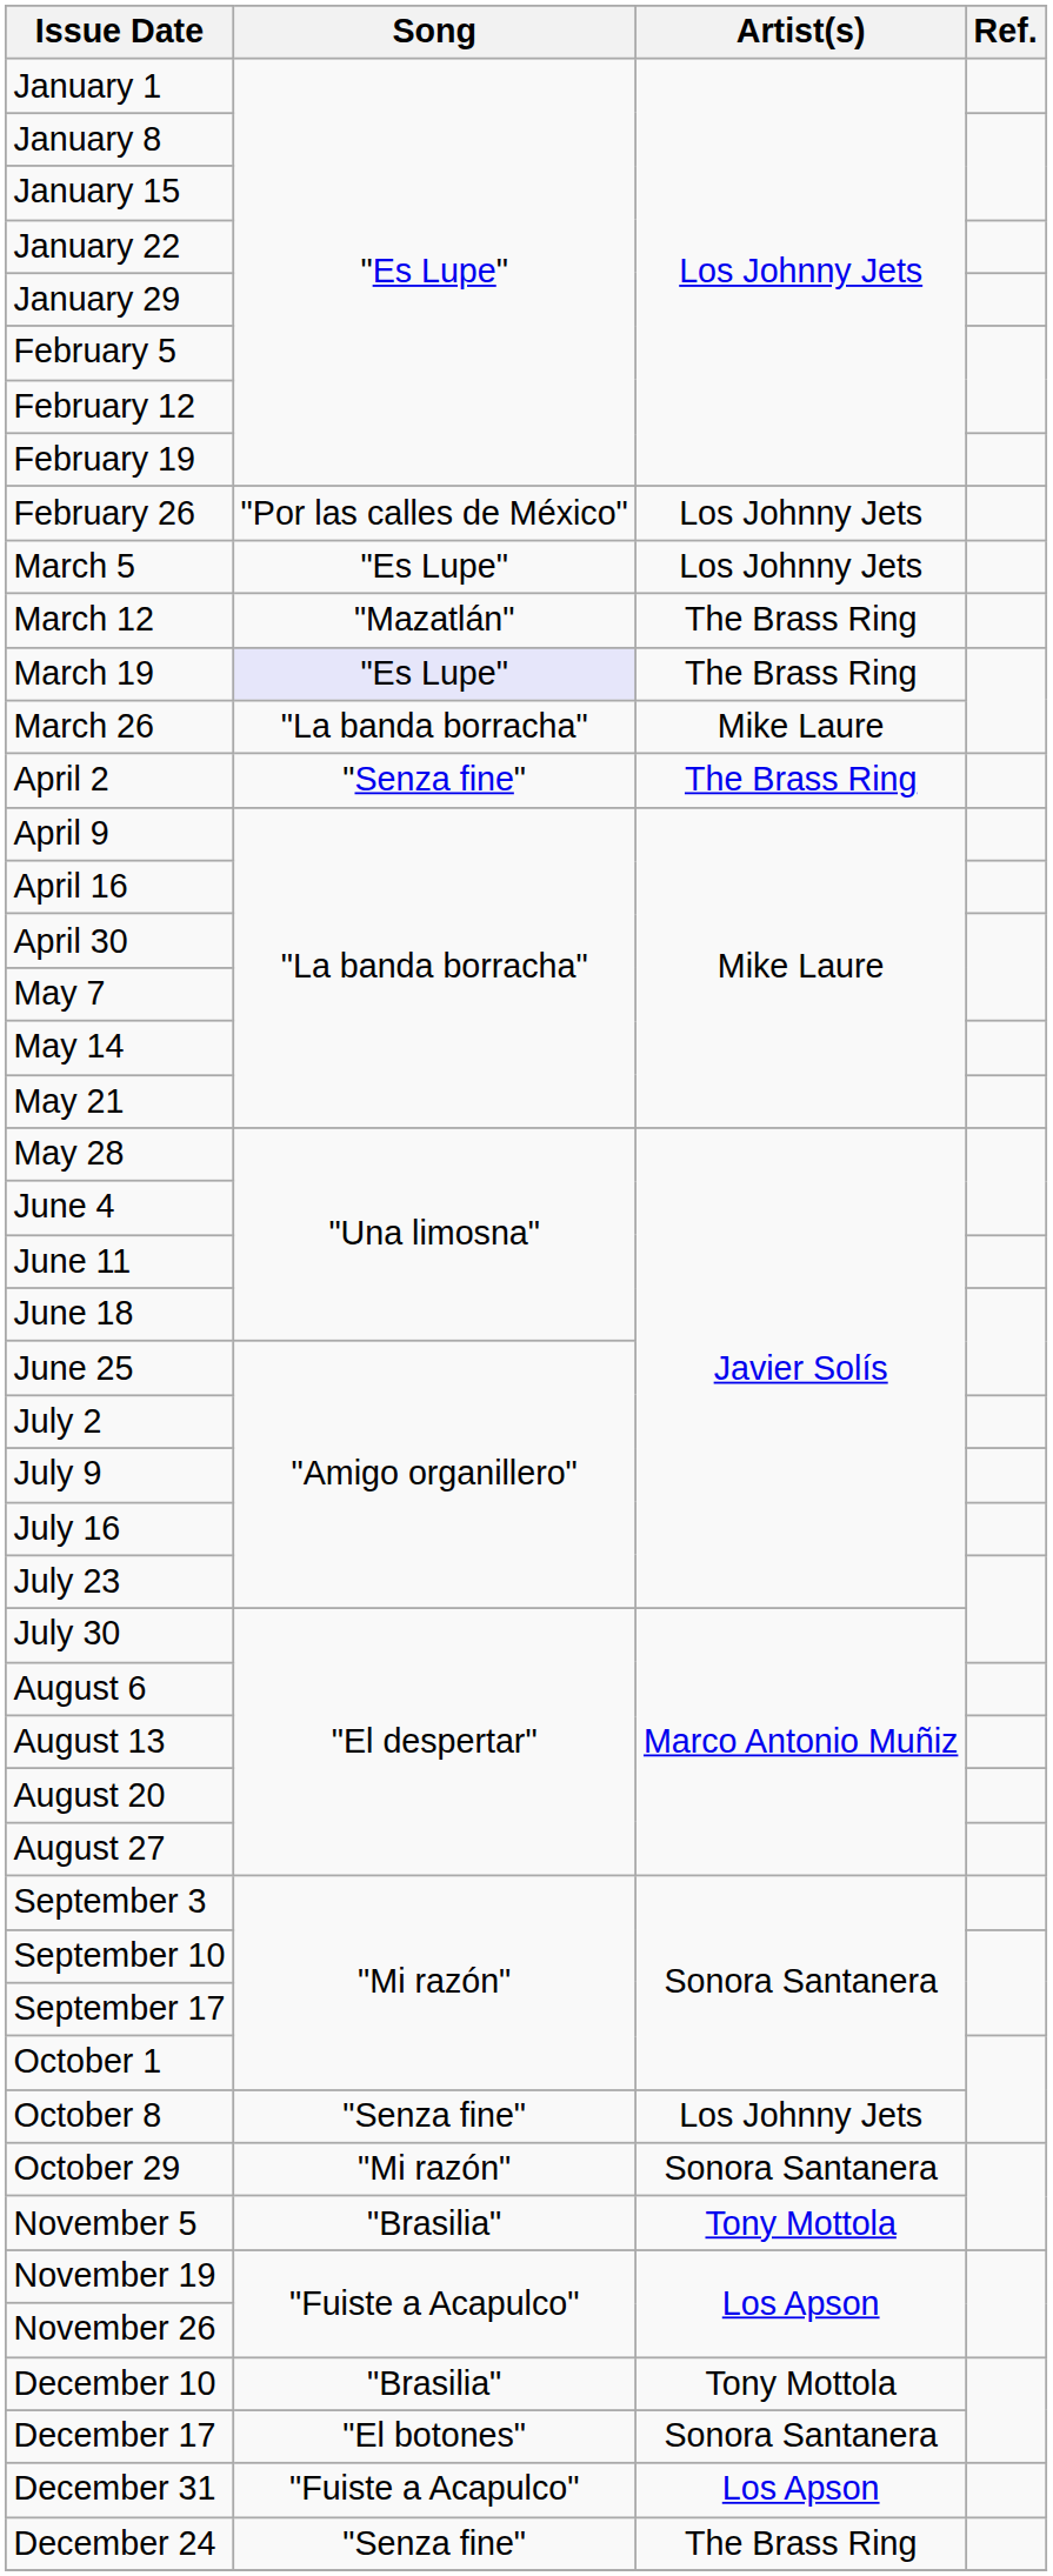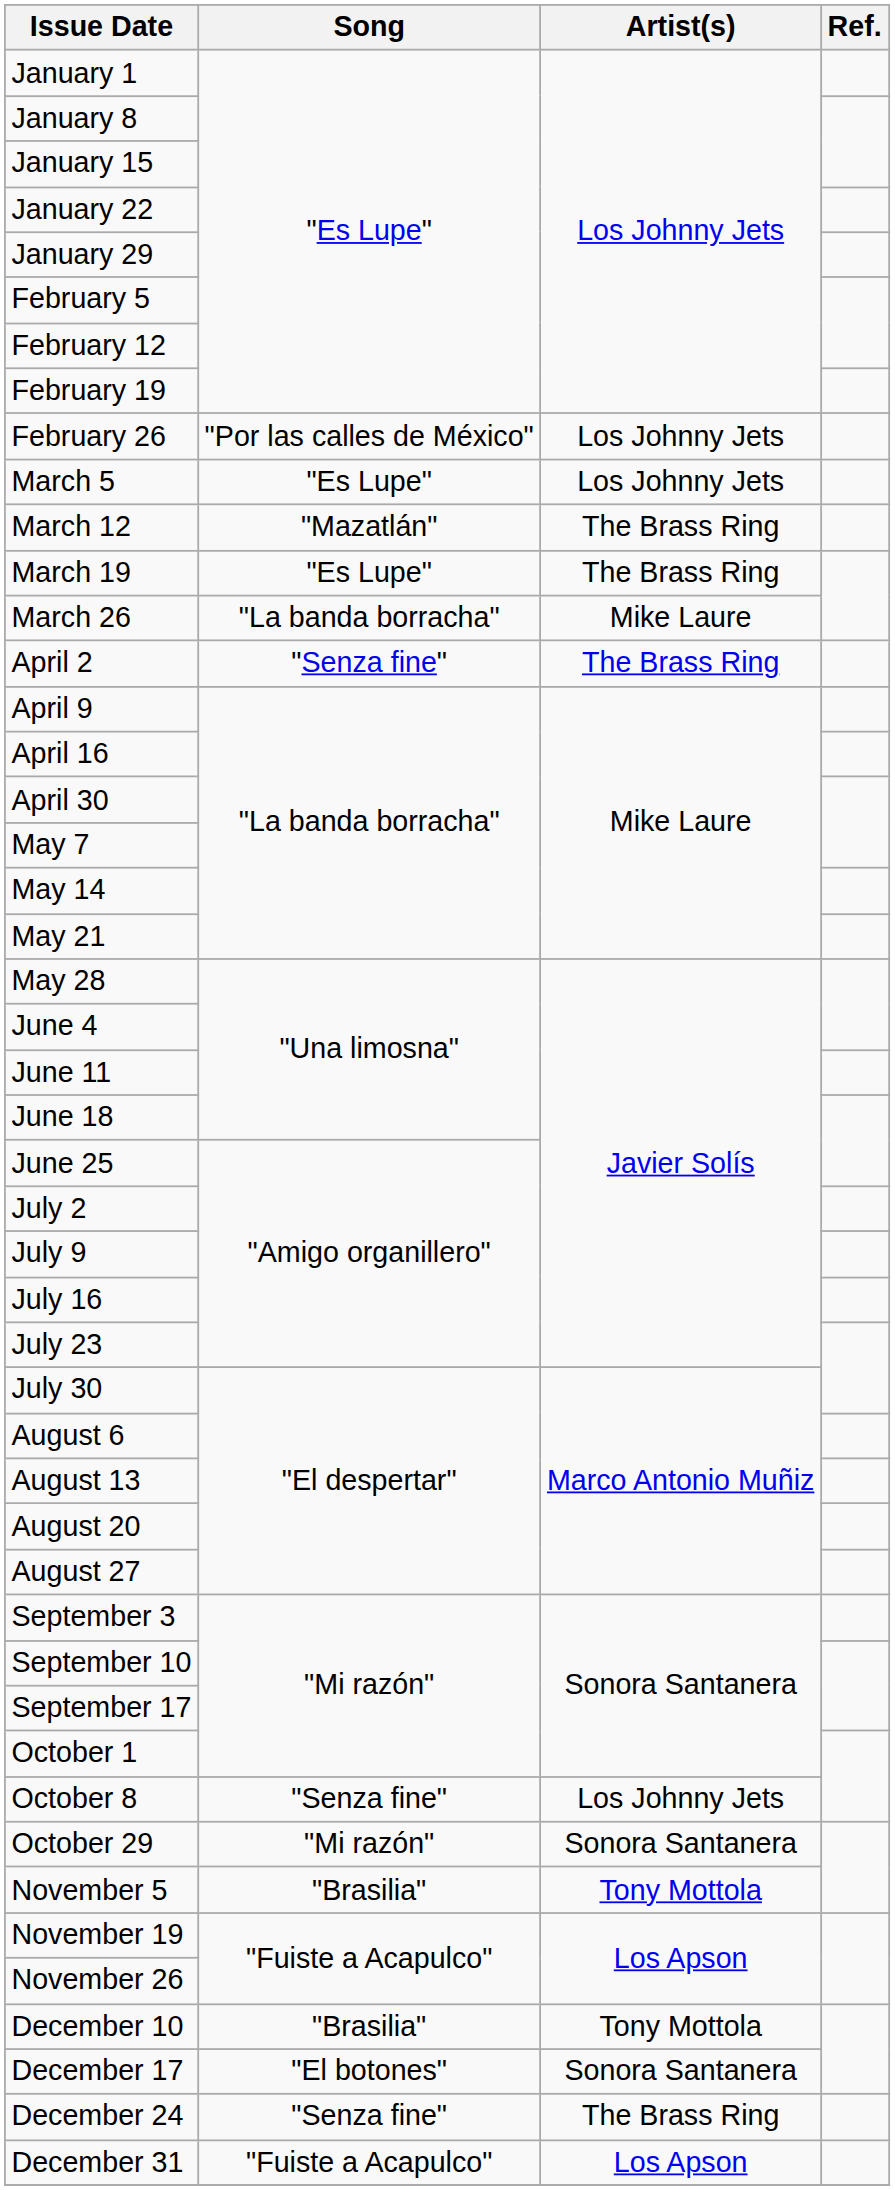March 19 | Song: lavender background -> no background
rows swapped: December 24 <-> December 31
